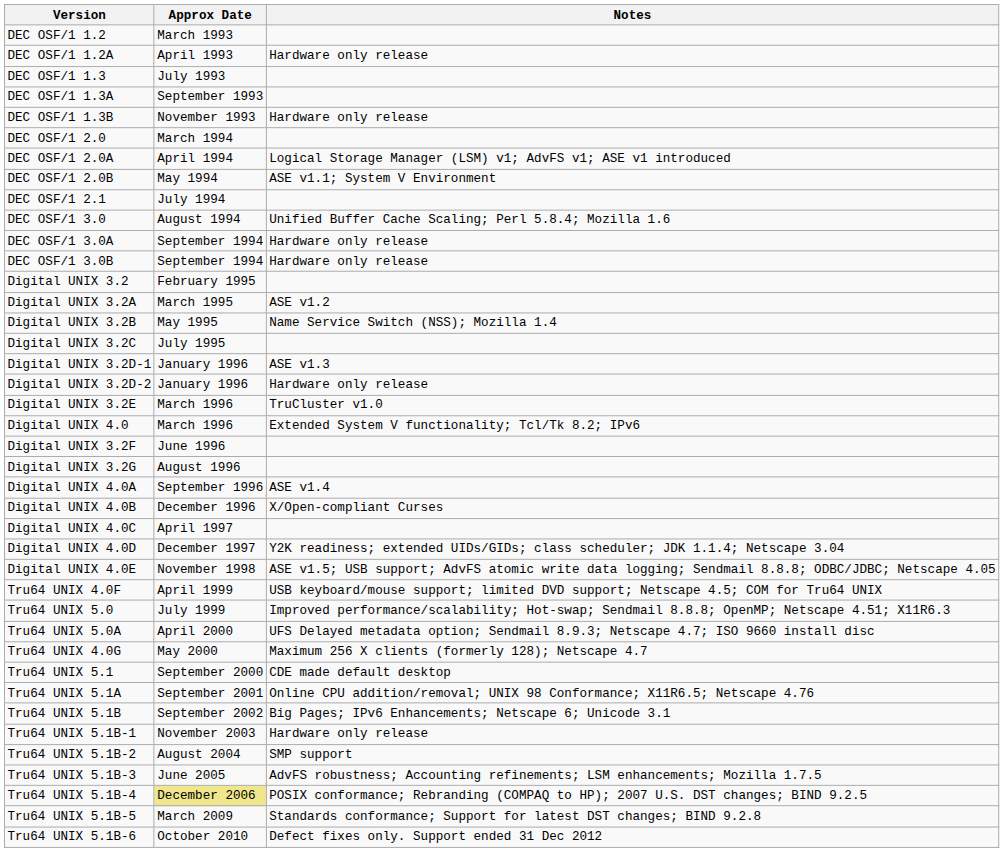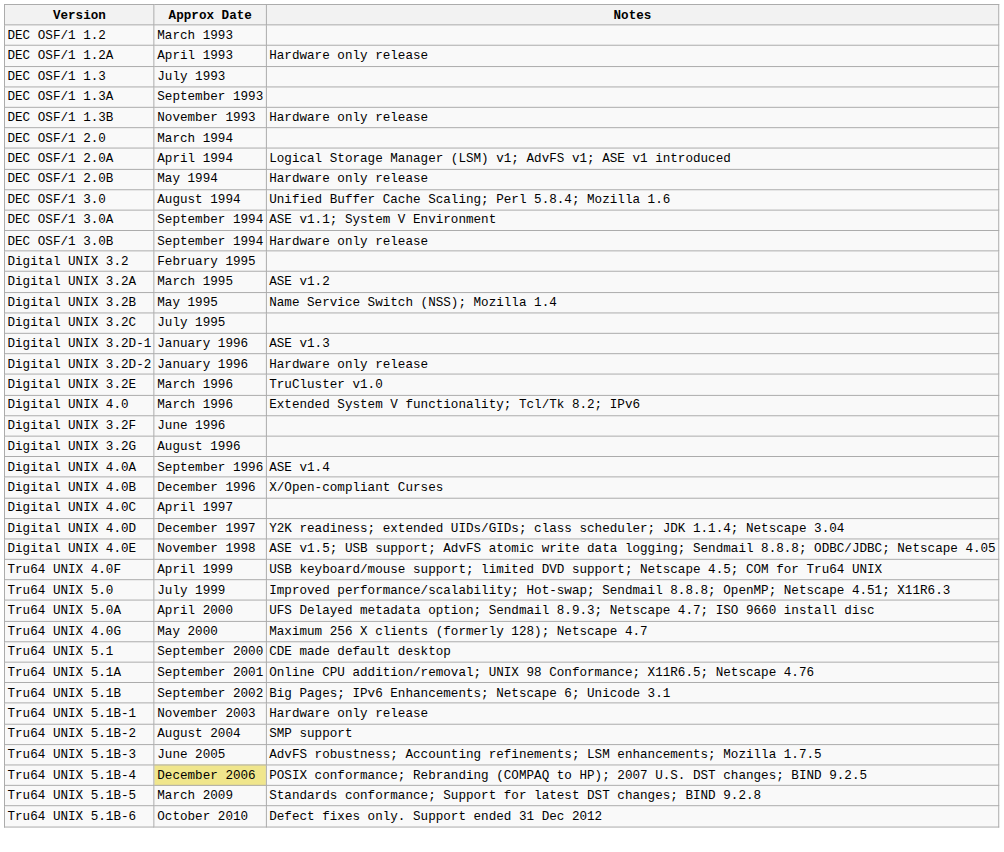DEC OSF/1 2.0B | Notes: ASE v1.1; System V Environment -> Hardware only release
- row: DEC OSF/1 2.1 | July 1994
DEC OSF/1 3.0A | Notes: Hardware only release -> ASE v1.1; System V Environment
